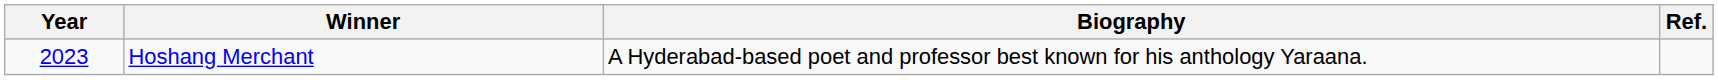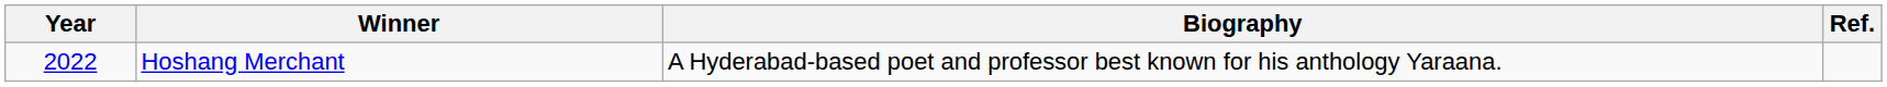Hoshang Merchant | Year: 2023 -> 2022
